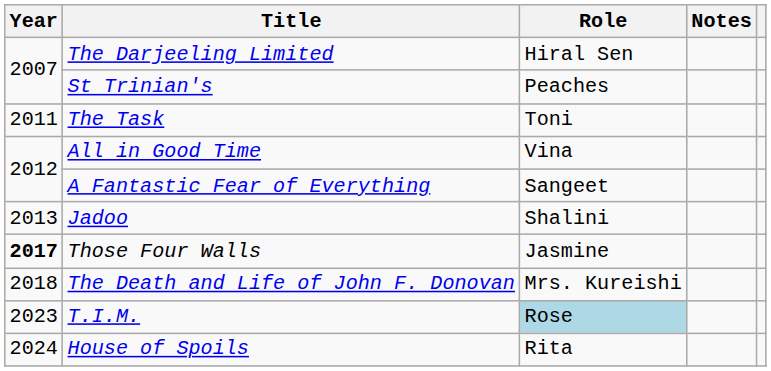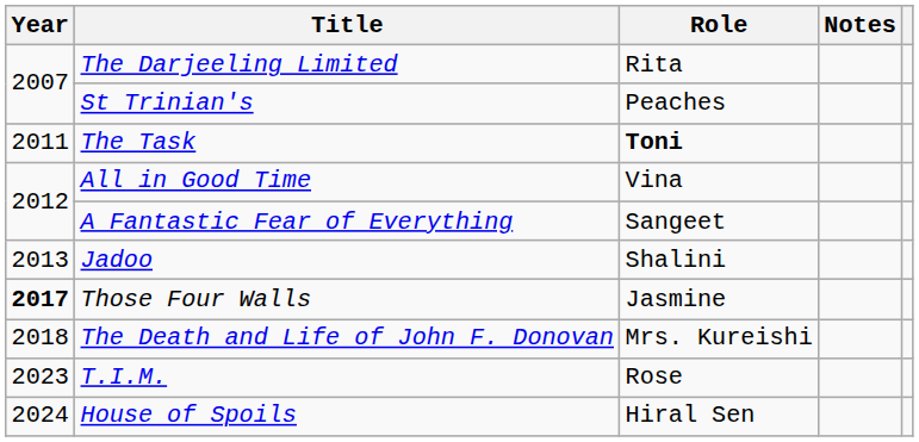The Darjeeling Limited | Role: Hiral Sen -> Rita
The Task | Role: normal -> bold
T.I.M. | Role: lightblue background -> no background
House of Spoils | Role: Rita -> Hiral Sen
